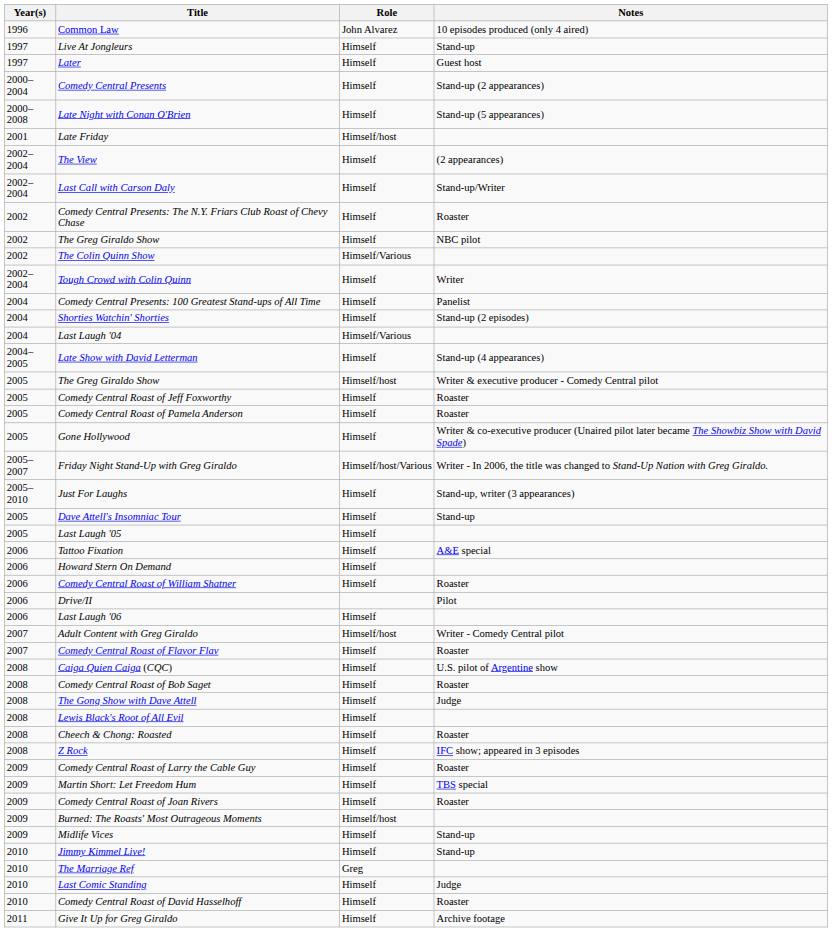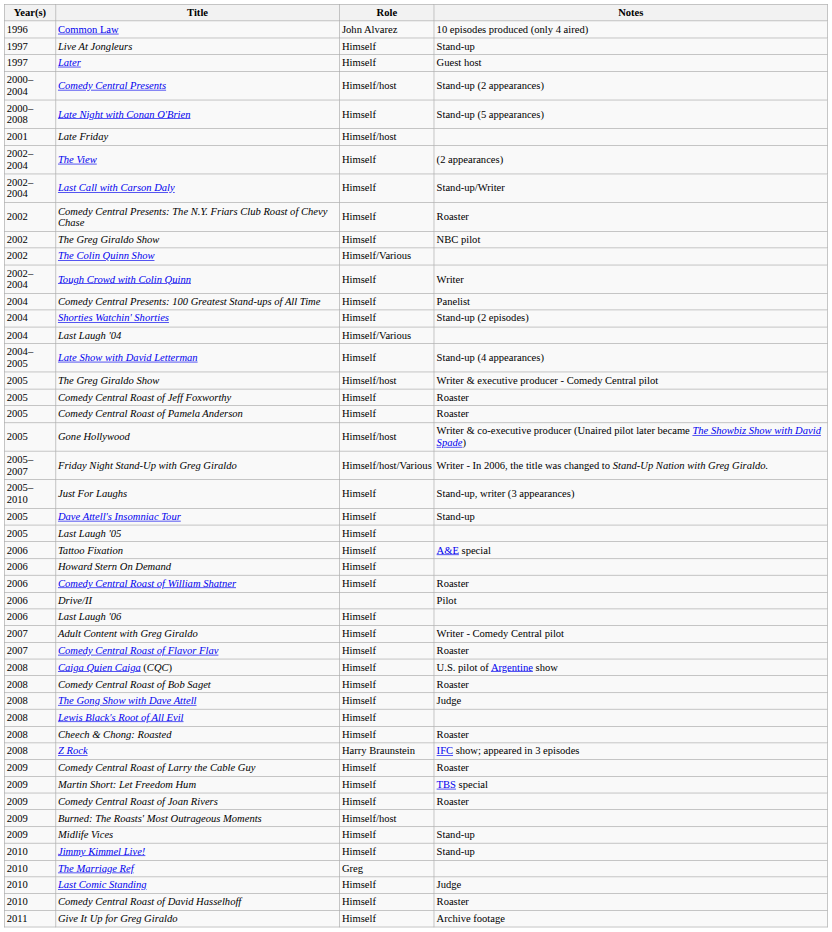Comedy Central Presents | Role: Himself -> Himself/host
Gone Hollywood | Role: Himself -> Himself/host
Adult Content with Greg Giraldo | Role: Himself/host -> Himself
Z Rock | Role: Himself -> Harry Braunstein
